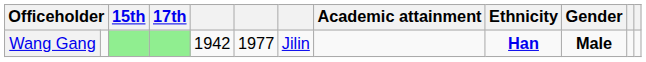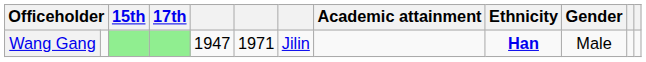Wang Gang | column 5: 1942 -> 1947
Wang Gang | column 6: 1977 -> 1971
Wang Gang | Gender: bold -> normal
